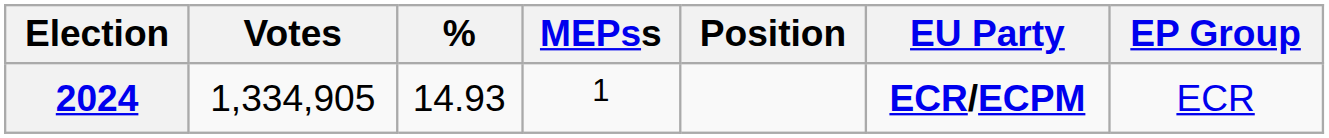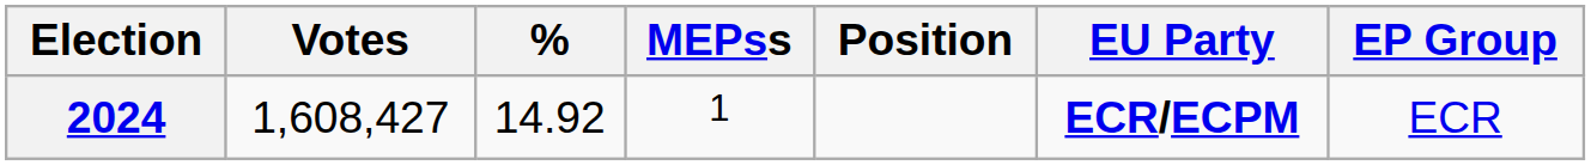2024 | Votes: 1,334,905 -> 1,608,427
2024 | %: 14.93 -> 14.92
